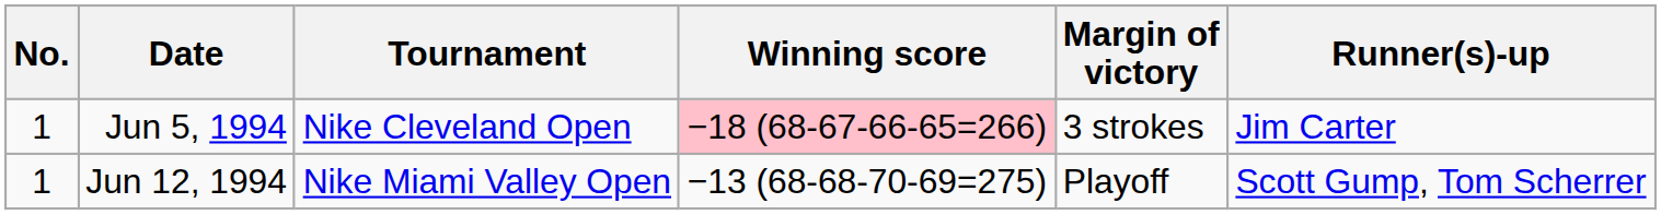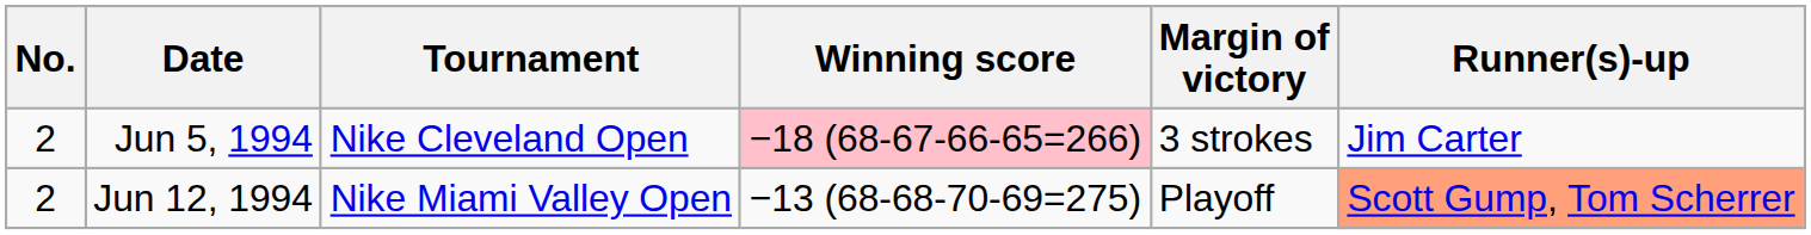Jun 5, 1994 | No.: 1 -> 2
Jun 12, 1994 | No.: 1 -> 2
Jun 12, 1994 | Runner(s)-up: no background -> lightsalmon background
